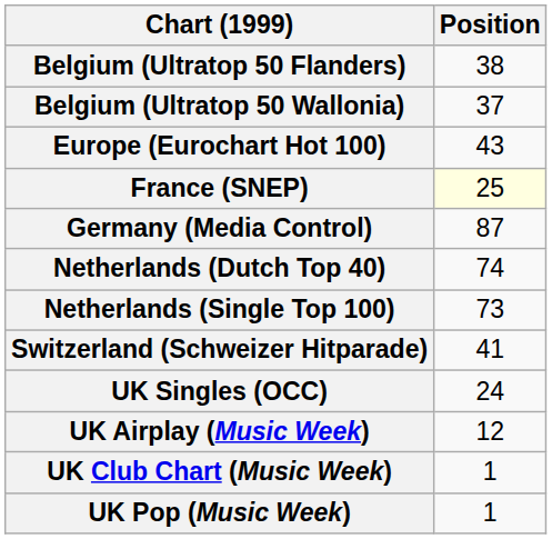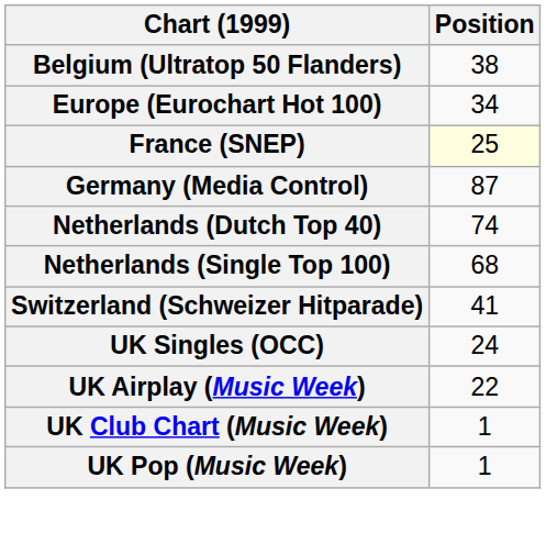- row: Belgium (Ultratop 50 Wallonia) | 37
Europe (Eurochart Hot 100) | Position: 43 -> 34
Netherlands (Single Top 100) | Position: 73 -> 68
UK Airplay (Music Week) | Position: 12 -> 22
